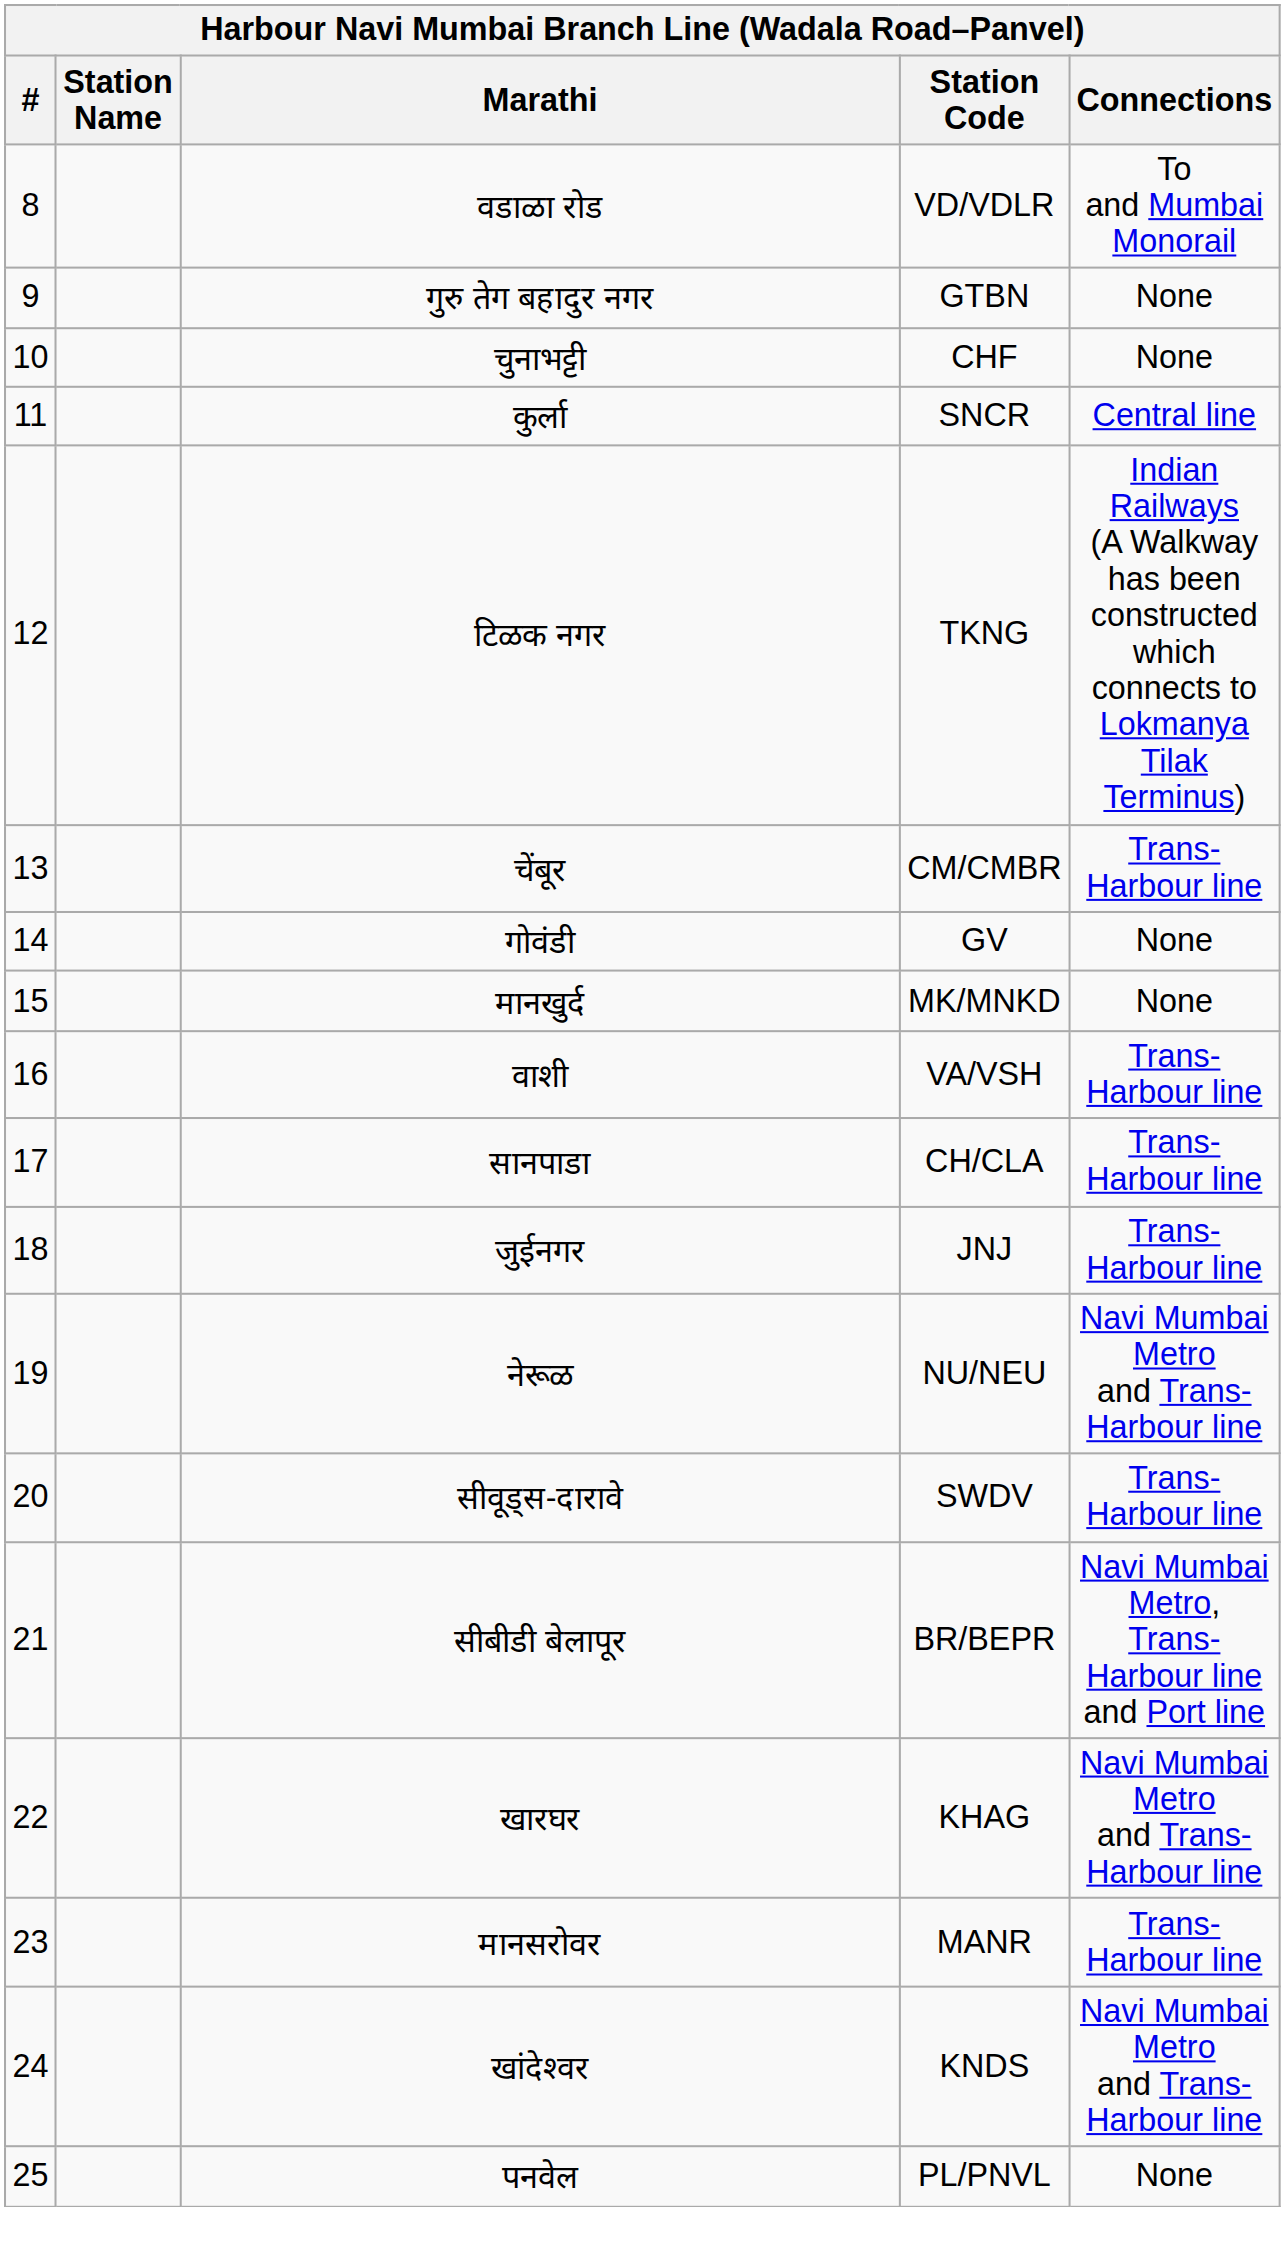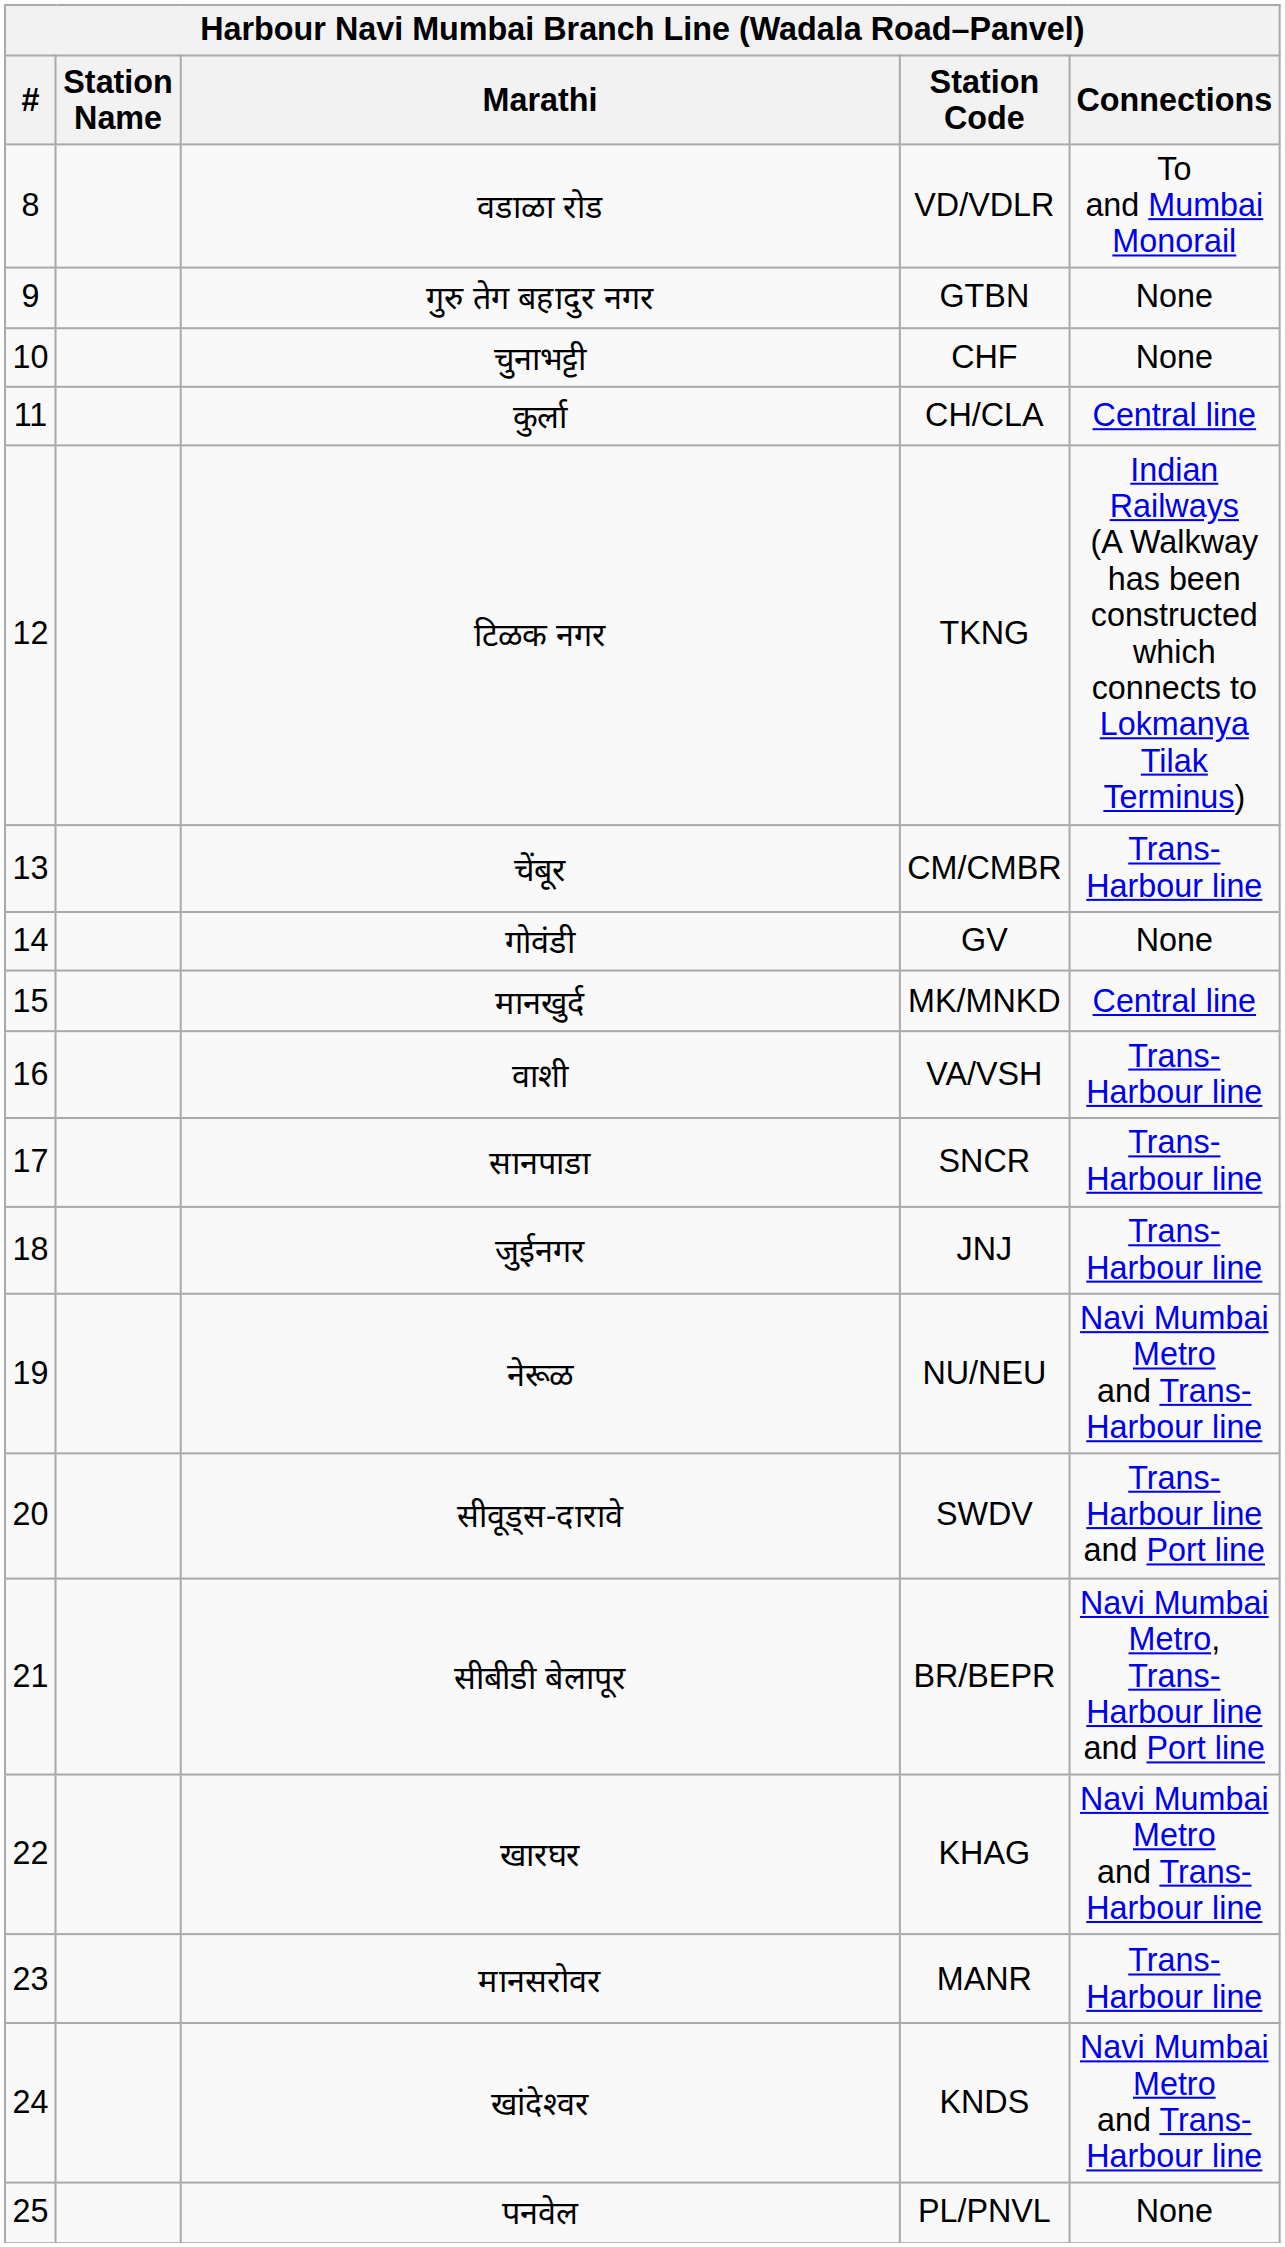कुर्ला | Station Code: SNCR -> CH/CLA
मानखुर्द | Connections: None -> Central line
सानपाडा | Station Code: CH/CLA -> SNCR
सीवूड्स-दारावे | Connections: Trans-Harbour line -> Trans-Harbour line and Port line
